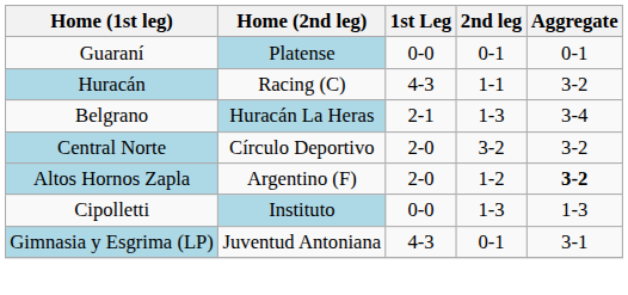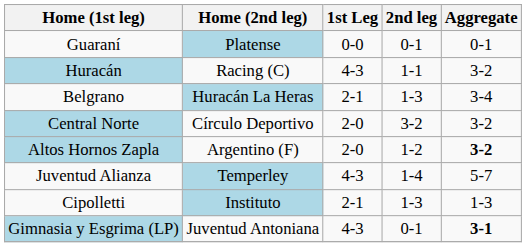+ row: Juventud Alianza | Temperley | 4-3 | 1-4 | 5-7
Cipolletti | 1st Leg: 0-0 -> 2-1
Gimnasia y Esgrima (LP) | Aggregate: normal -> bold
